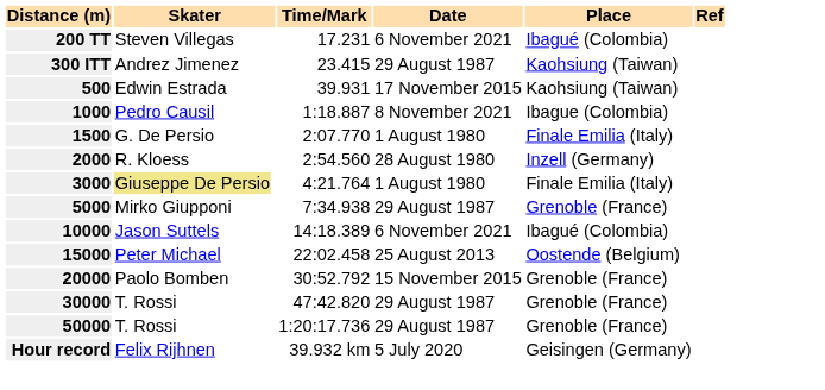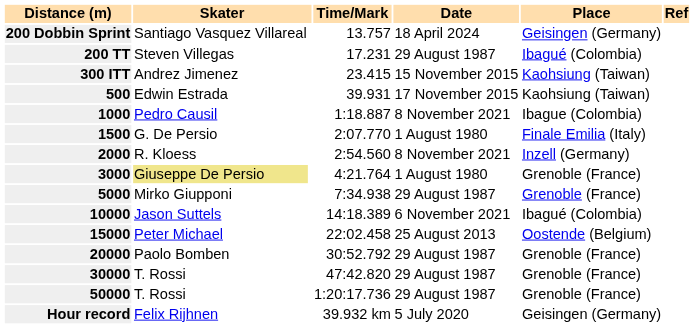+ row: 200 Dobbin Sprint | Santiago Vasquez Villareal | 13.757 | 18 April 2024 | Geisingen (Germany)
200 TT | Date: 6 November 2021 -> 29 August 1987
300 ITT | Date: 29 August 1987 -> 15 November 2015
2000 | Date: 28 August 1980 -> 8 November 2021
3000 | Place: Finale Emilia (Italy) -> Grenoble (France)
20000 | Date: 15 November 2015 -> 29 August 1987
